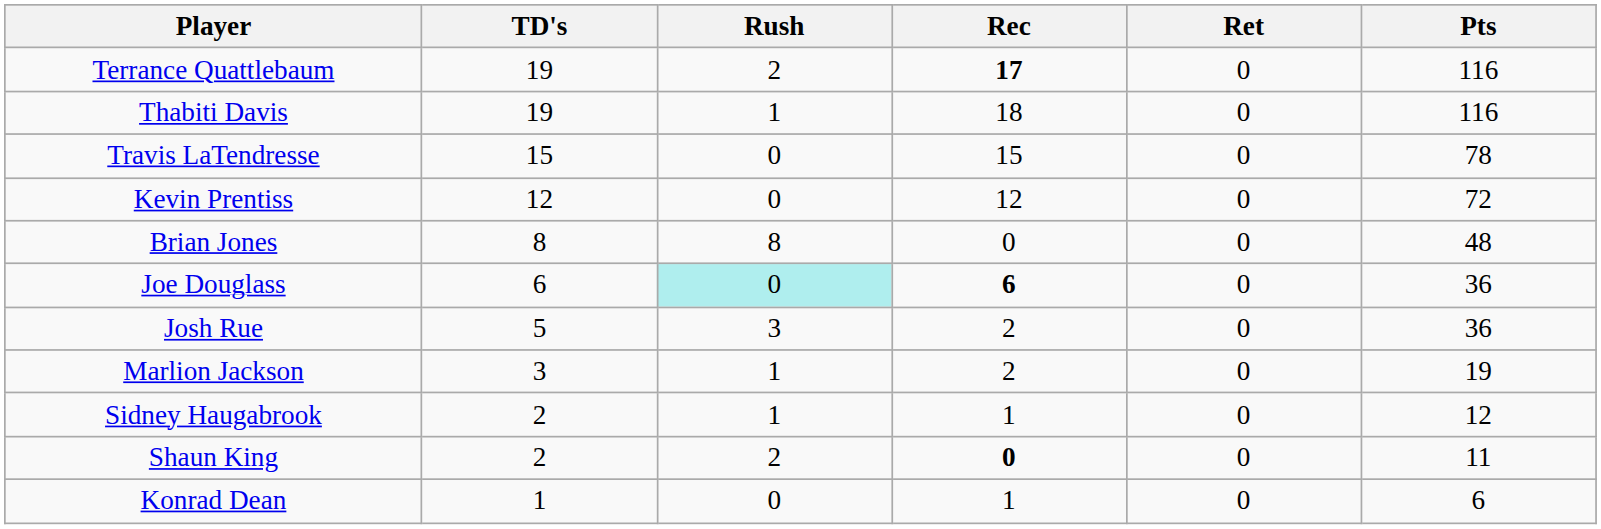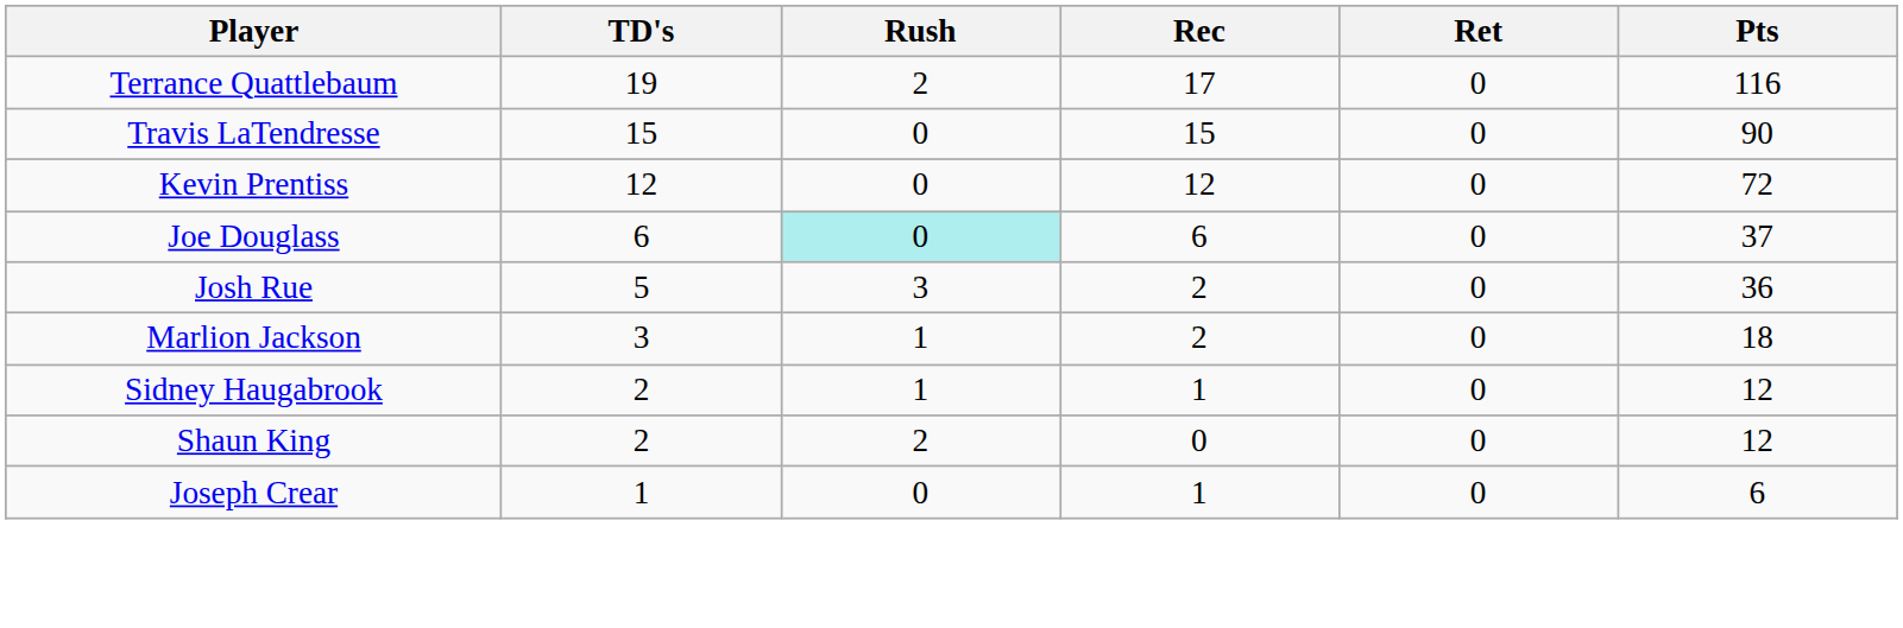Terrance Quattlebaum | Rec: bold -> normal
- row: Thabiti Davis | 19 | 1 | 18 | 0 | 116
Travis LaTendresse | Pts: 78 -> 90
- row: Brian Jones | 8 | 8 | 0 | 0 | 48
Joe Douglass | Rec: bold -> normal
Joe Douglass | Pts: 36 -> 37
Marlion Jackson | Pts: 19 -> 18
Shaun King | Rec: bold -> normal
Shaun King | Pts: 11 -> 12
+ row: Joseph Crear | 1 | 0 | 1 | 0 | 6
- row: Konrad Dean | 1 | 0 | 1 | 0 | 6
